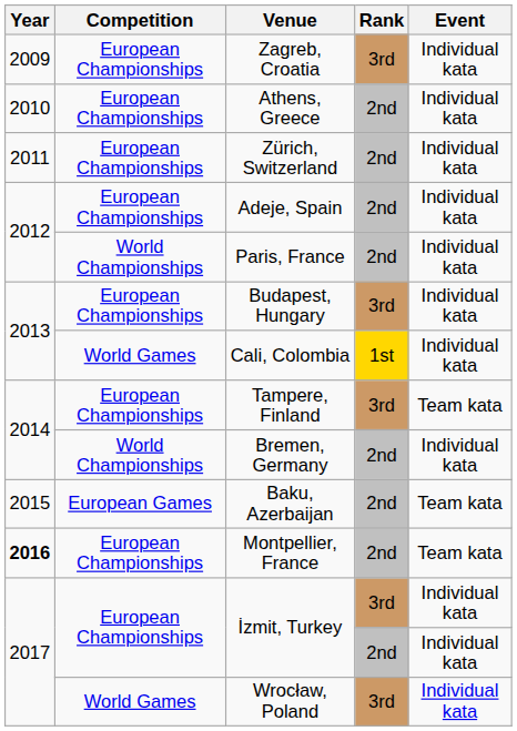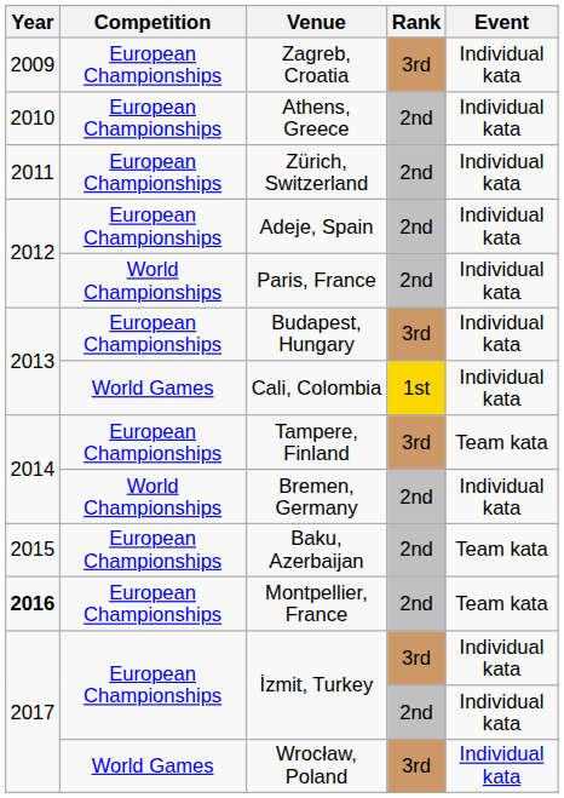Baku, Azerbaijan | Competition: European Games -> European Championships
